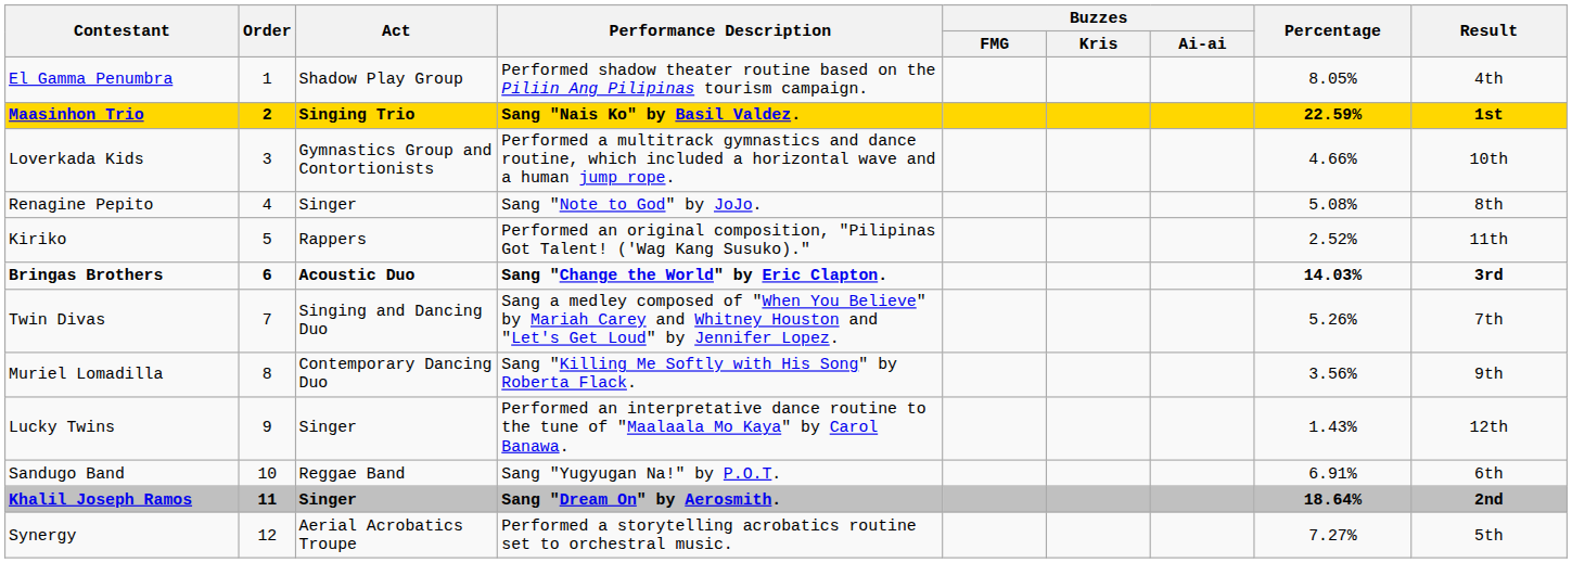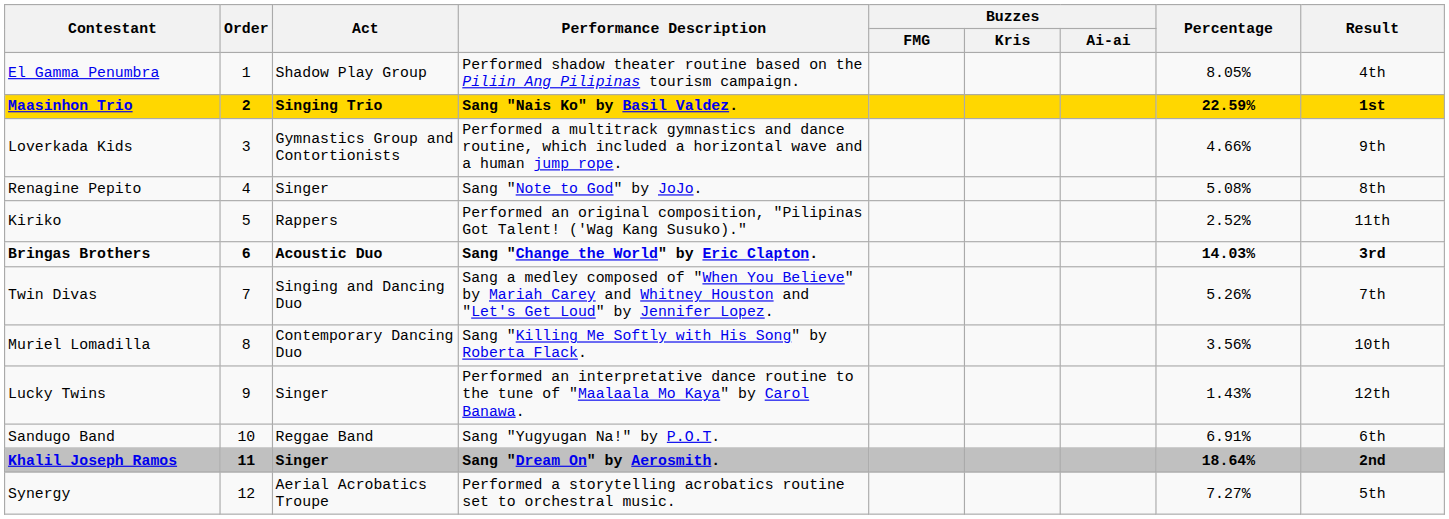Loverkada Kids | Result: 10th -> 9th
Muriel Lomadilla | Result: 9th -> 10th
